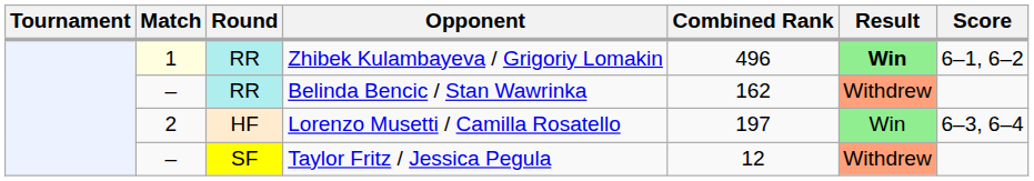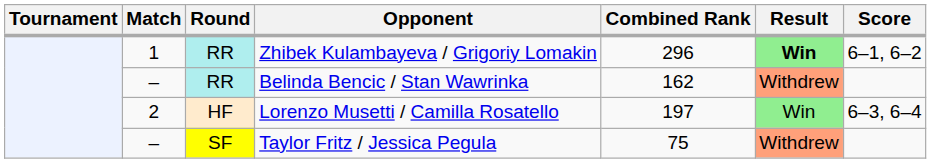Zhibek Kulambayeva / Grigoriy Lomakin | Match: lightyellow background -> no background
Zhibek Kulambayeva / Grigoriy Lomakin | Combined Rank: 496 -> 296
Taylor Fritz / Jessica Pegula | Combined Rank: 12 -> 75
